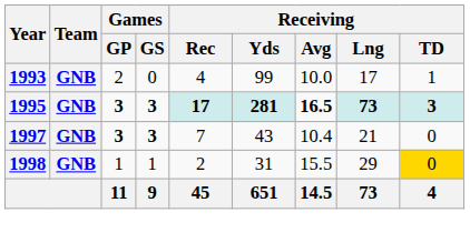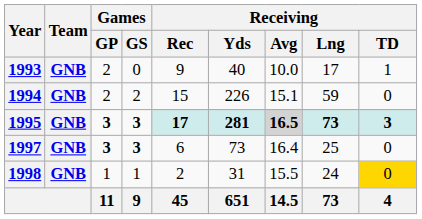1993 | Receiving / Rec: 4 -> 9
1993 | Receiving / Yds: 99 -> 40
+ row: 1994 | GNB | 2 | 2 | 15 | 226 | 15.1 | 59 | 0
1995 | Receiving / Avg: no background -> lightgrey background
1997 | Receiving / Rec: 7 -> 6
1997 | Receiving / Yds: 43 -> 73
1997 | Receiving / Avg: 10.4 -> 16.4
1997 | Receiving / Lng: 21 -> 25
1998 | Receiving / Lng: 29 -> 24
